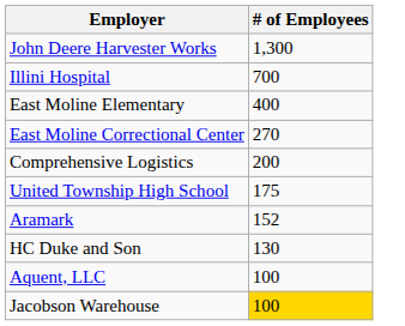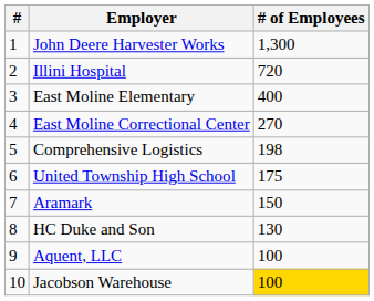+ column: # | 1 | 2 | 3 | 4 | 5 | 6 | 7 | 8 | 9 | 10
Illini Hospital | # of Employees: 700 -> 720
Comprehensive Logistics | # of Employees: 200 -> 198
Aramark | # of Employees: 152 -> 150
